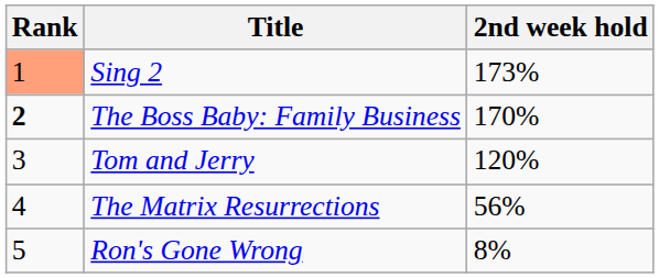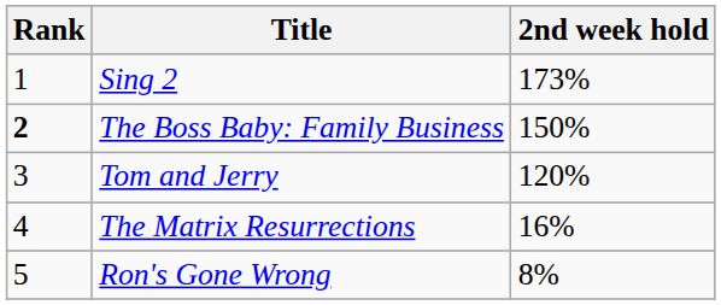Sing 2 | Rank: lightsalmon background -> no background
The Boss Baby: Family Business | 2nd week hold: 170% -> 150%
The Matrix Resurrections | 2nd week hold: 56% -> 16%
